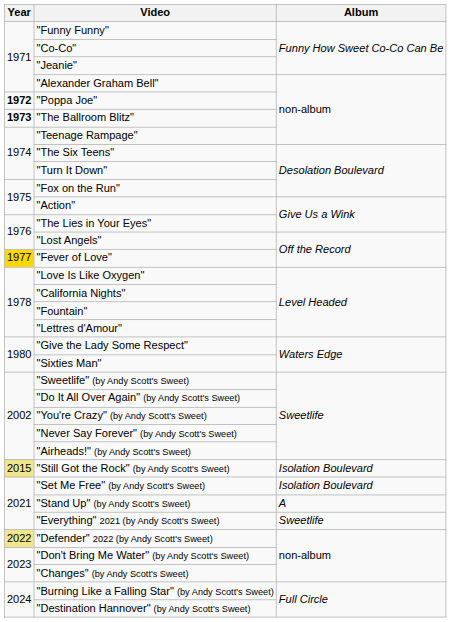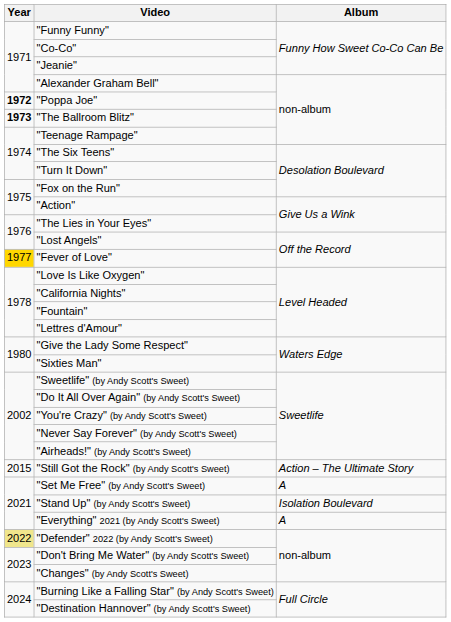"Still Got the Rock" (by Andy Scott's Sweet) | Year: khaki background -> no background
"Still Got the Rock" (by Andy Scott's Sweet) | Album: Isolation Boulevard -> Action – The Ultimate Story
"Set Me Free" (by Andy Scott's Sweet) | Album: Isolation Boulevard -> A
"Stand Up" (by Andy Scott's Sweet) | Album: A -> Isolation Boulevard
"Everything" 2021 (by Andy Scott's Sweet) | Album: Sweetlife -> A
